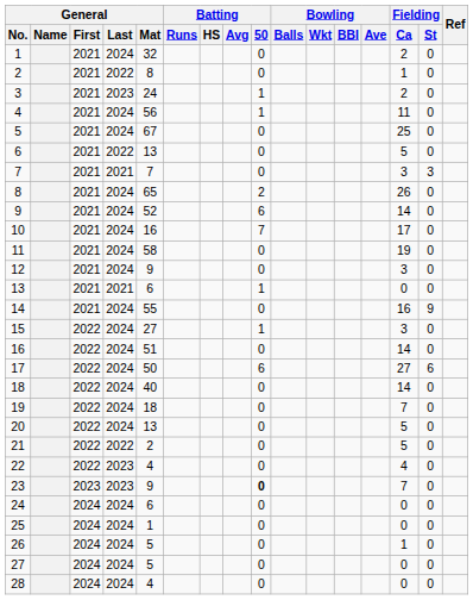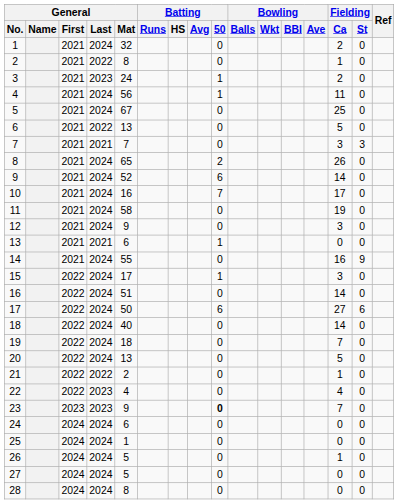15 | General / Mat: 27 -> 17
21 | Fielding / Ca: 5 -> 1
28 | General / Mat: 4 -> 8
